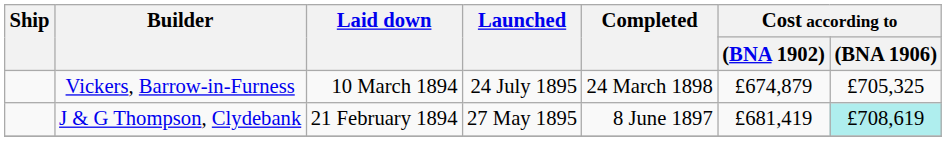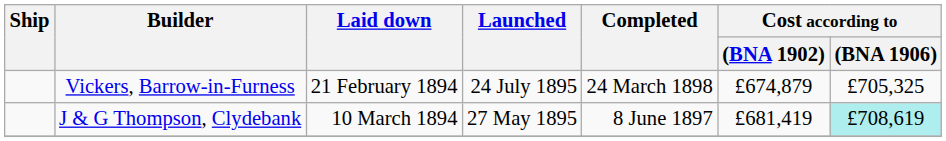Vickers, Barrow-in-Furness | Laid down: 10 March 1894 -> 21 February 1894
J & G Thompson, Clydebank | Laid down: 21 February 1894 -> 10 March 1894
